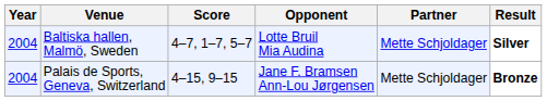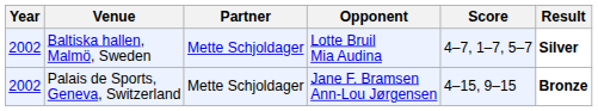columns swapped: Partner <-> Score
Baltiska hallen, Malmö, Sweden | Year: 2004 -> 2002
Palais de Sports, Geneva, Switzerland | Year: 2004 -> 2002
